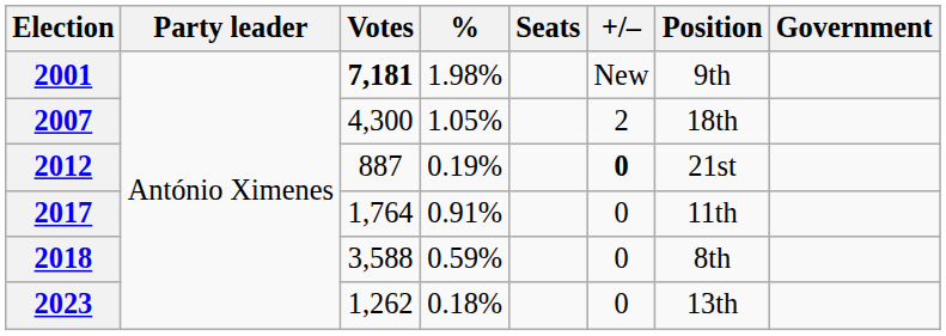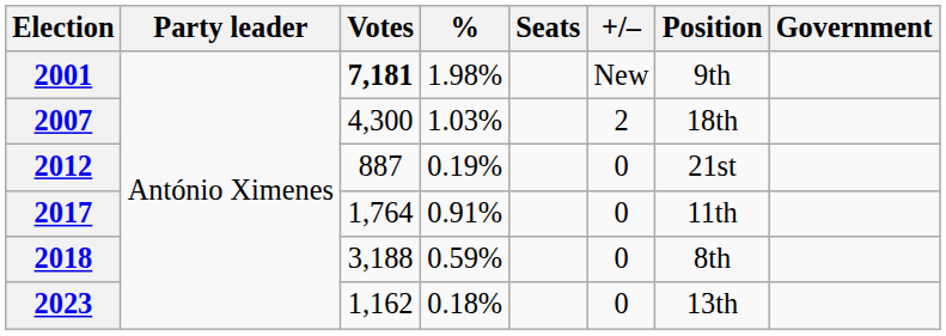2007 | %: 1.05% -> 1.03%
2012 | +/–: bold -> normal
2018 | Votes: 3,588 -> 3,188
2023 | Votes: 1,262 -> 1,162
